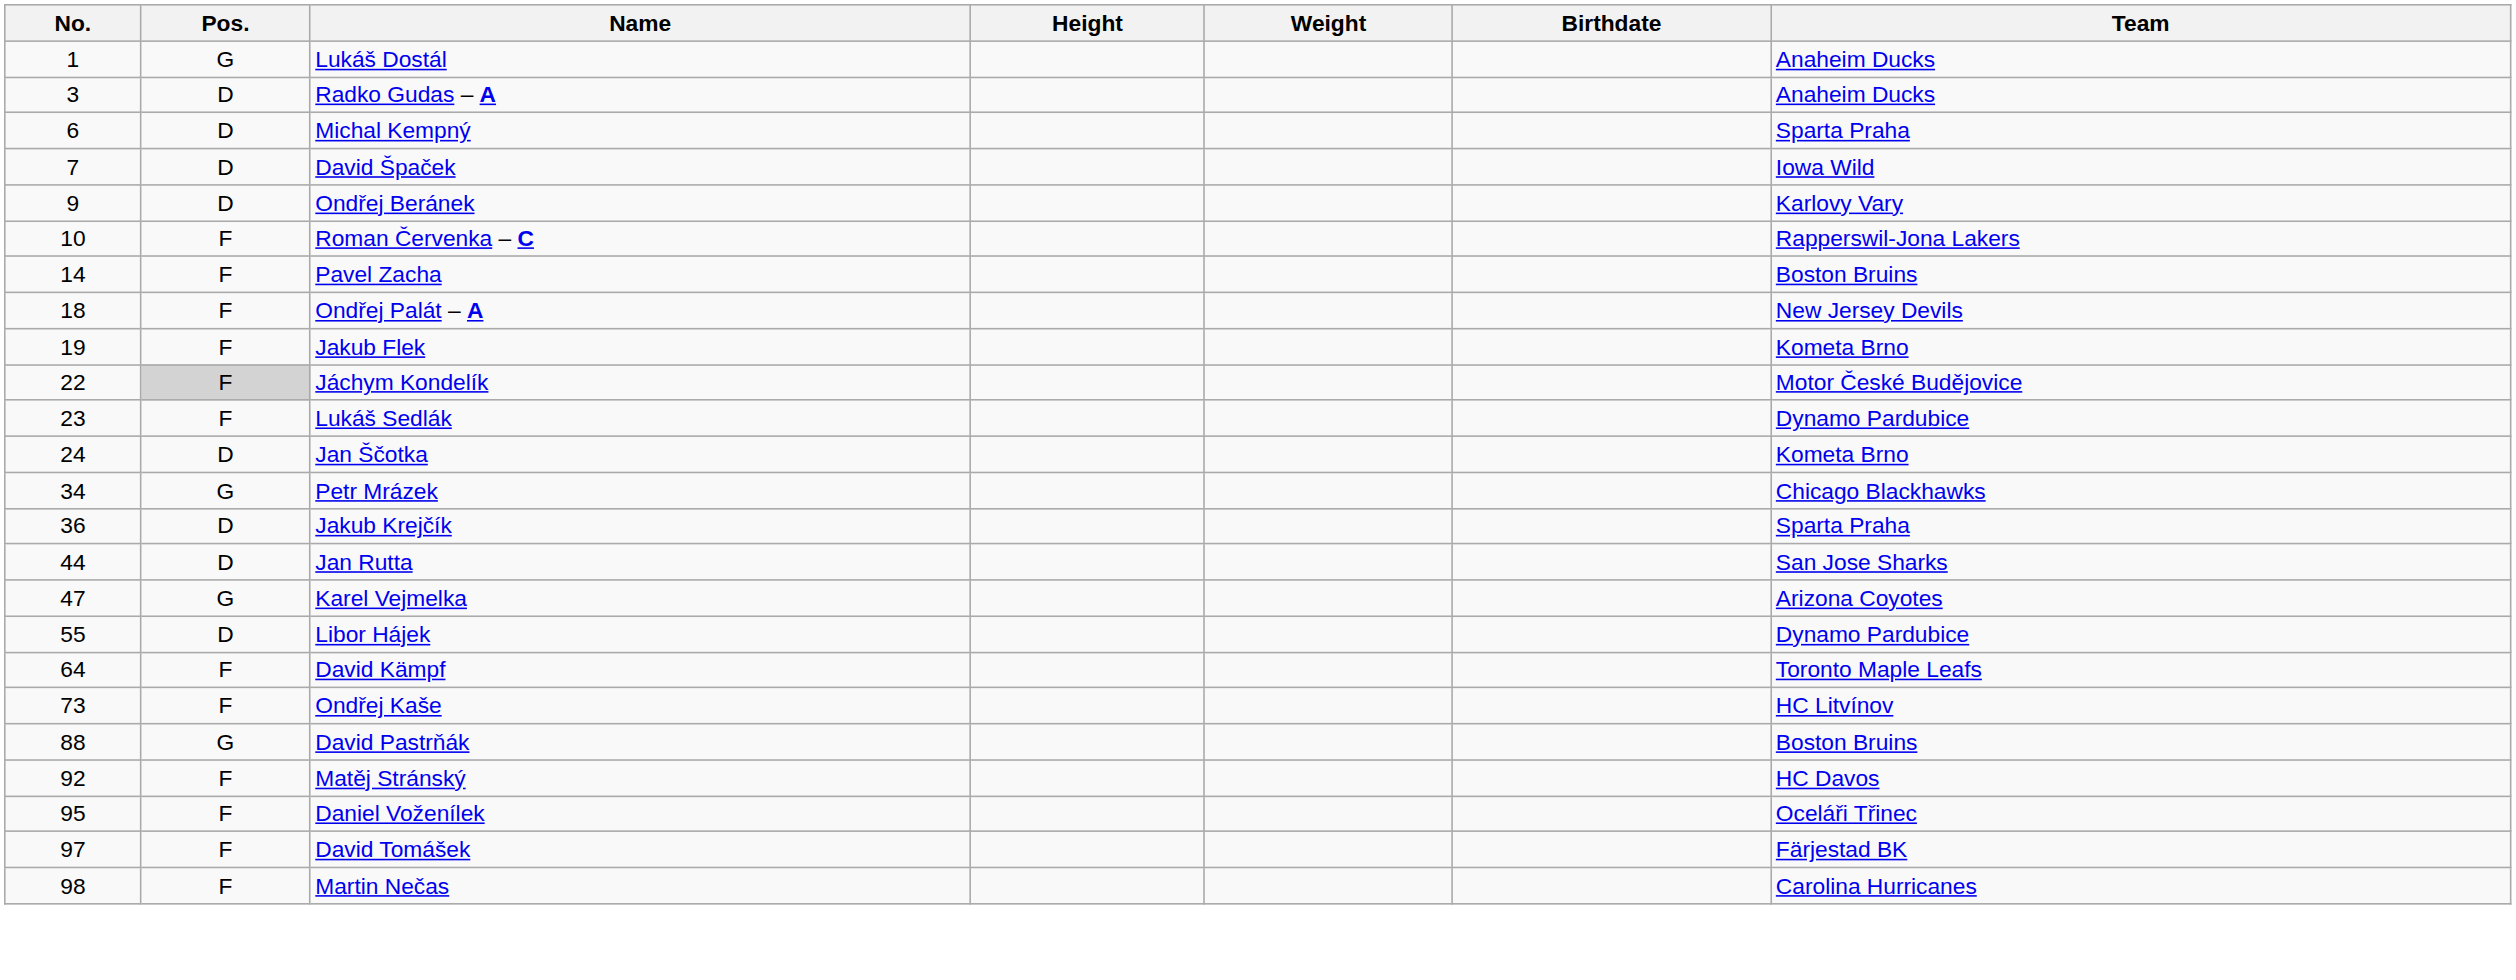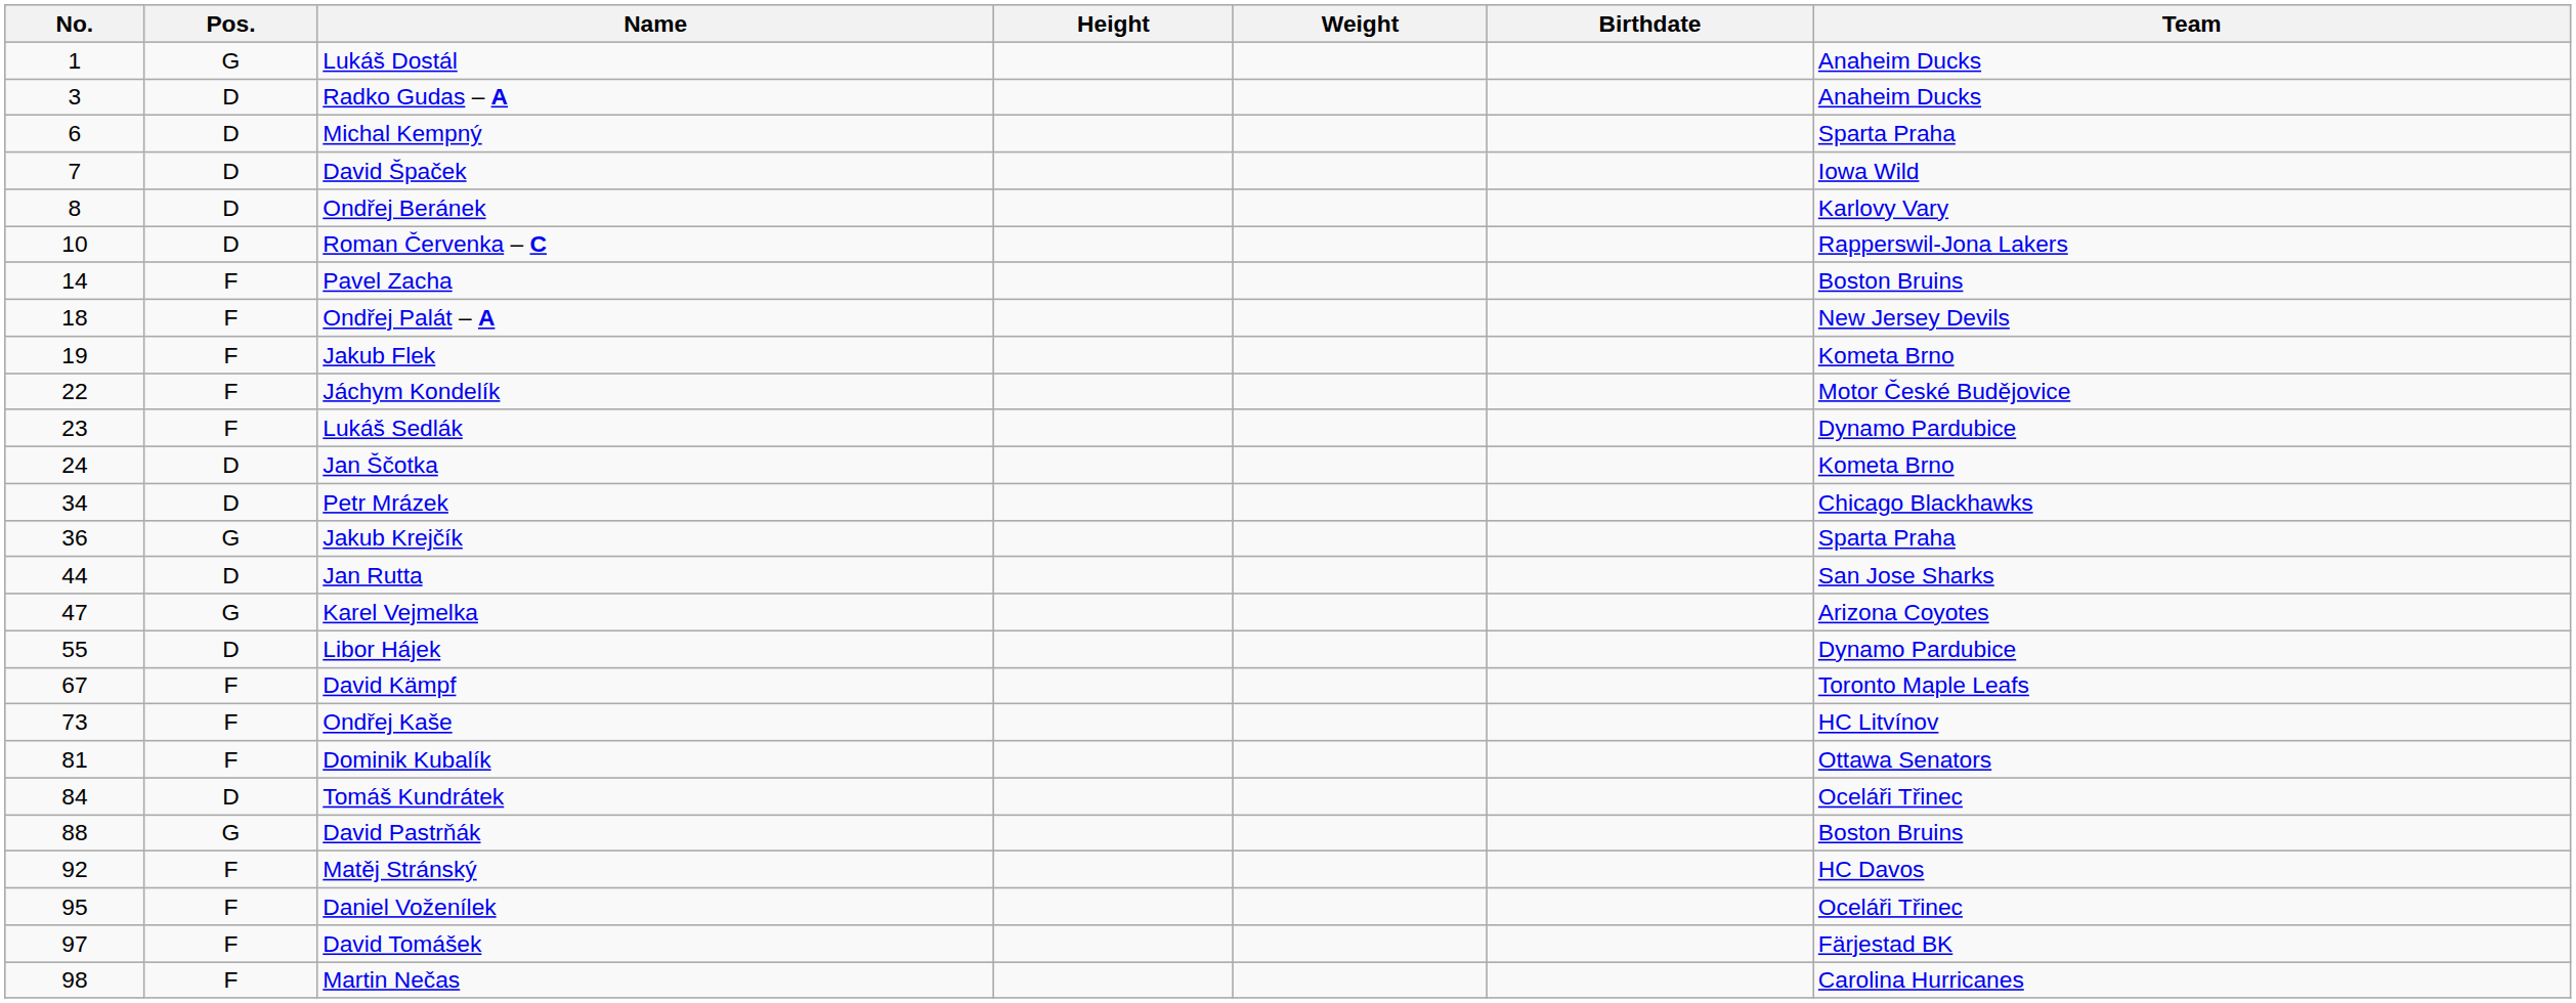Ondřej Beránek | No.: 9 -> 8
Roman Červenka – C | Pos.: F -> D
Jáchym Kondelík | Pos.: lightgrey background -> no background
Petr Mrázek | Pos.: G -> D
Jakub Krejčík | Pos.: D -> G
David Kämpf | No.: 64 -> 67
+ row: 81 | F | Dominik Kubalík | Ottawa Senators
+ row: 84 | D | Tomáš Kundrátek | Oceláři Třinec
